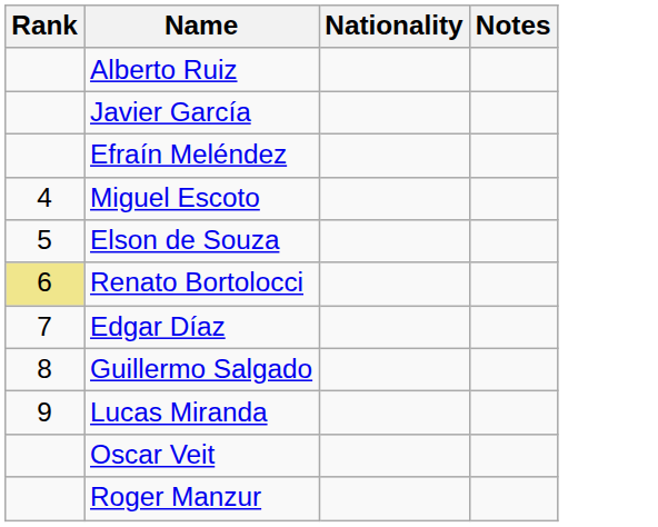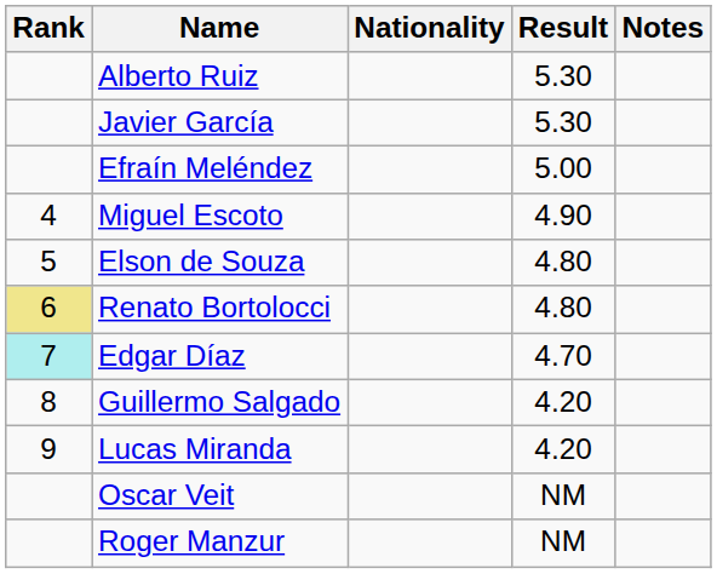+ column: Result | 5.30 | 5.30 | 5.00 | 4.90 | 4.80 | 4.80 | 4.70 | 4.20 | 4.20 | NM | NM
Edgar Díaz | Rank: no background -> paleturquoise background
